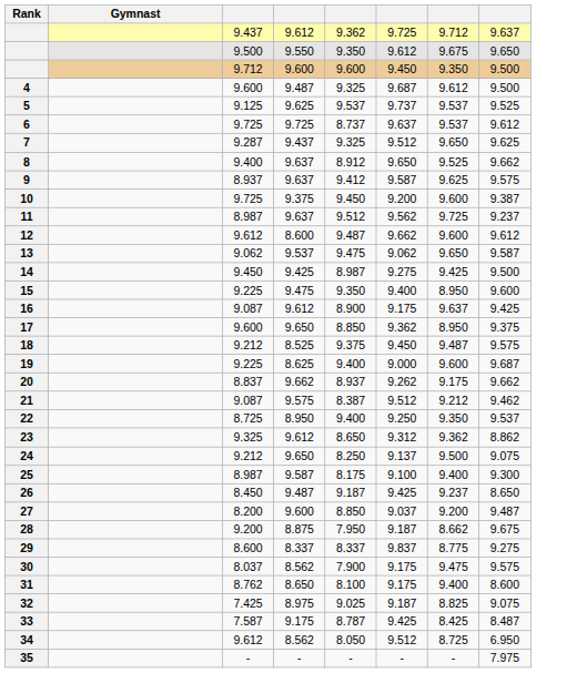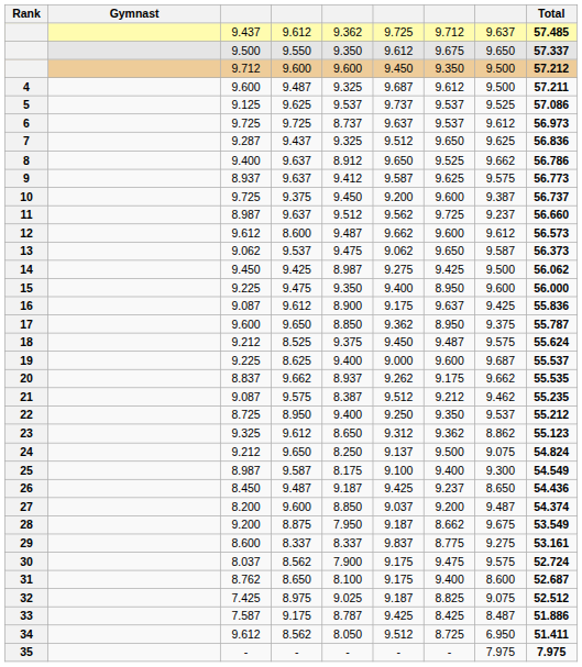+ column: Total | 57.485 | 57.337 | 57.212 | 57.211 | 57.086 | 56.973 | 56.836 | 56.786 | 56.773 | 56.737 | 56.660 | 56.573 | 56.373 | 56.062 | 56.000 | 55.836 | 55.787 | 55.624 | 55.537 | 55.535 | 55.235 | 55.212 | 55.123 | 54.824 | 54.549 | 54.436 | 54.374 | 53.549 | 53.161 | 52.724 | 52.687 | 52.512 | 51.886 | 51.411 | 7.975
